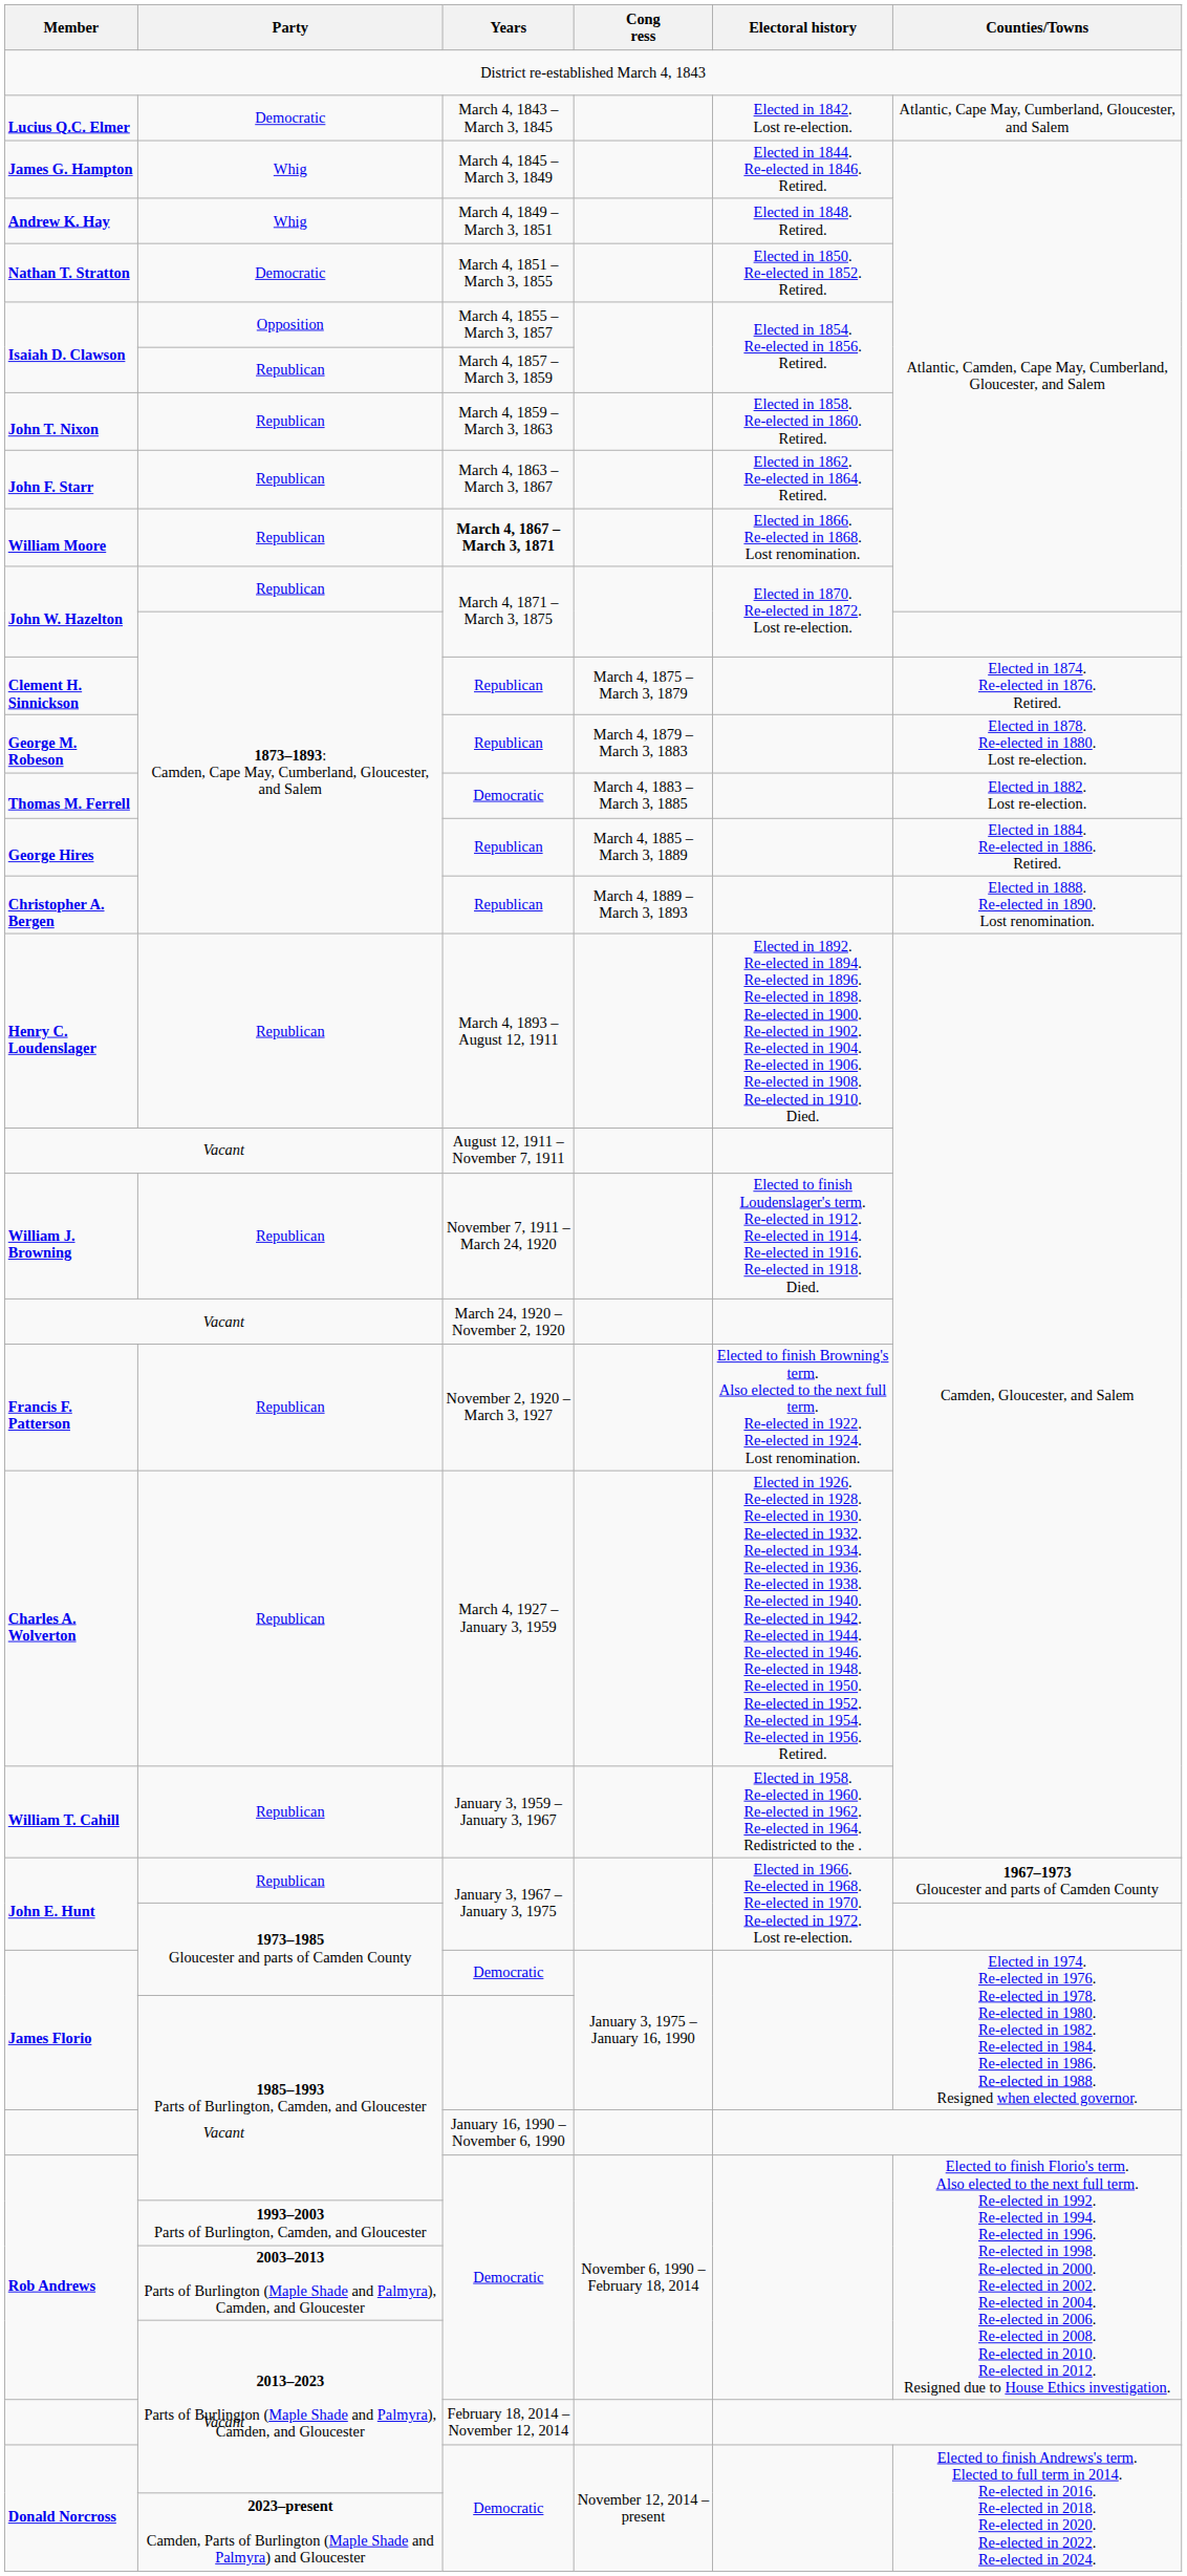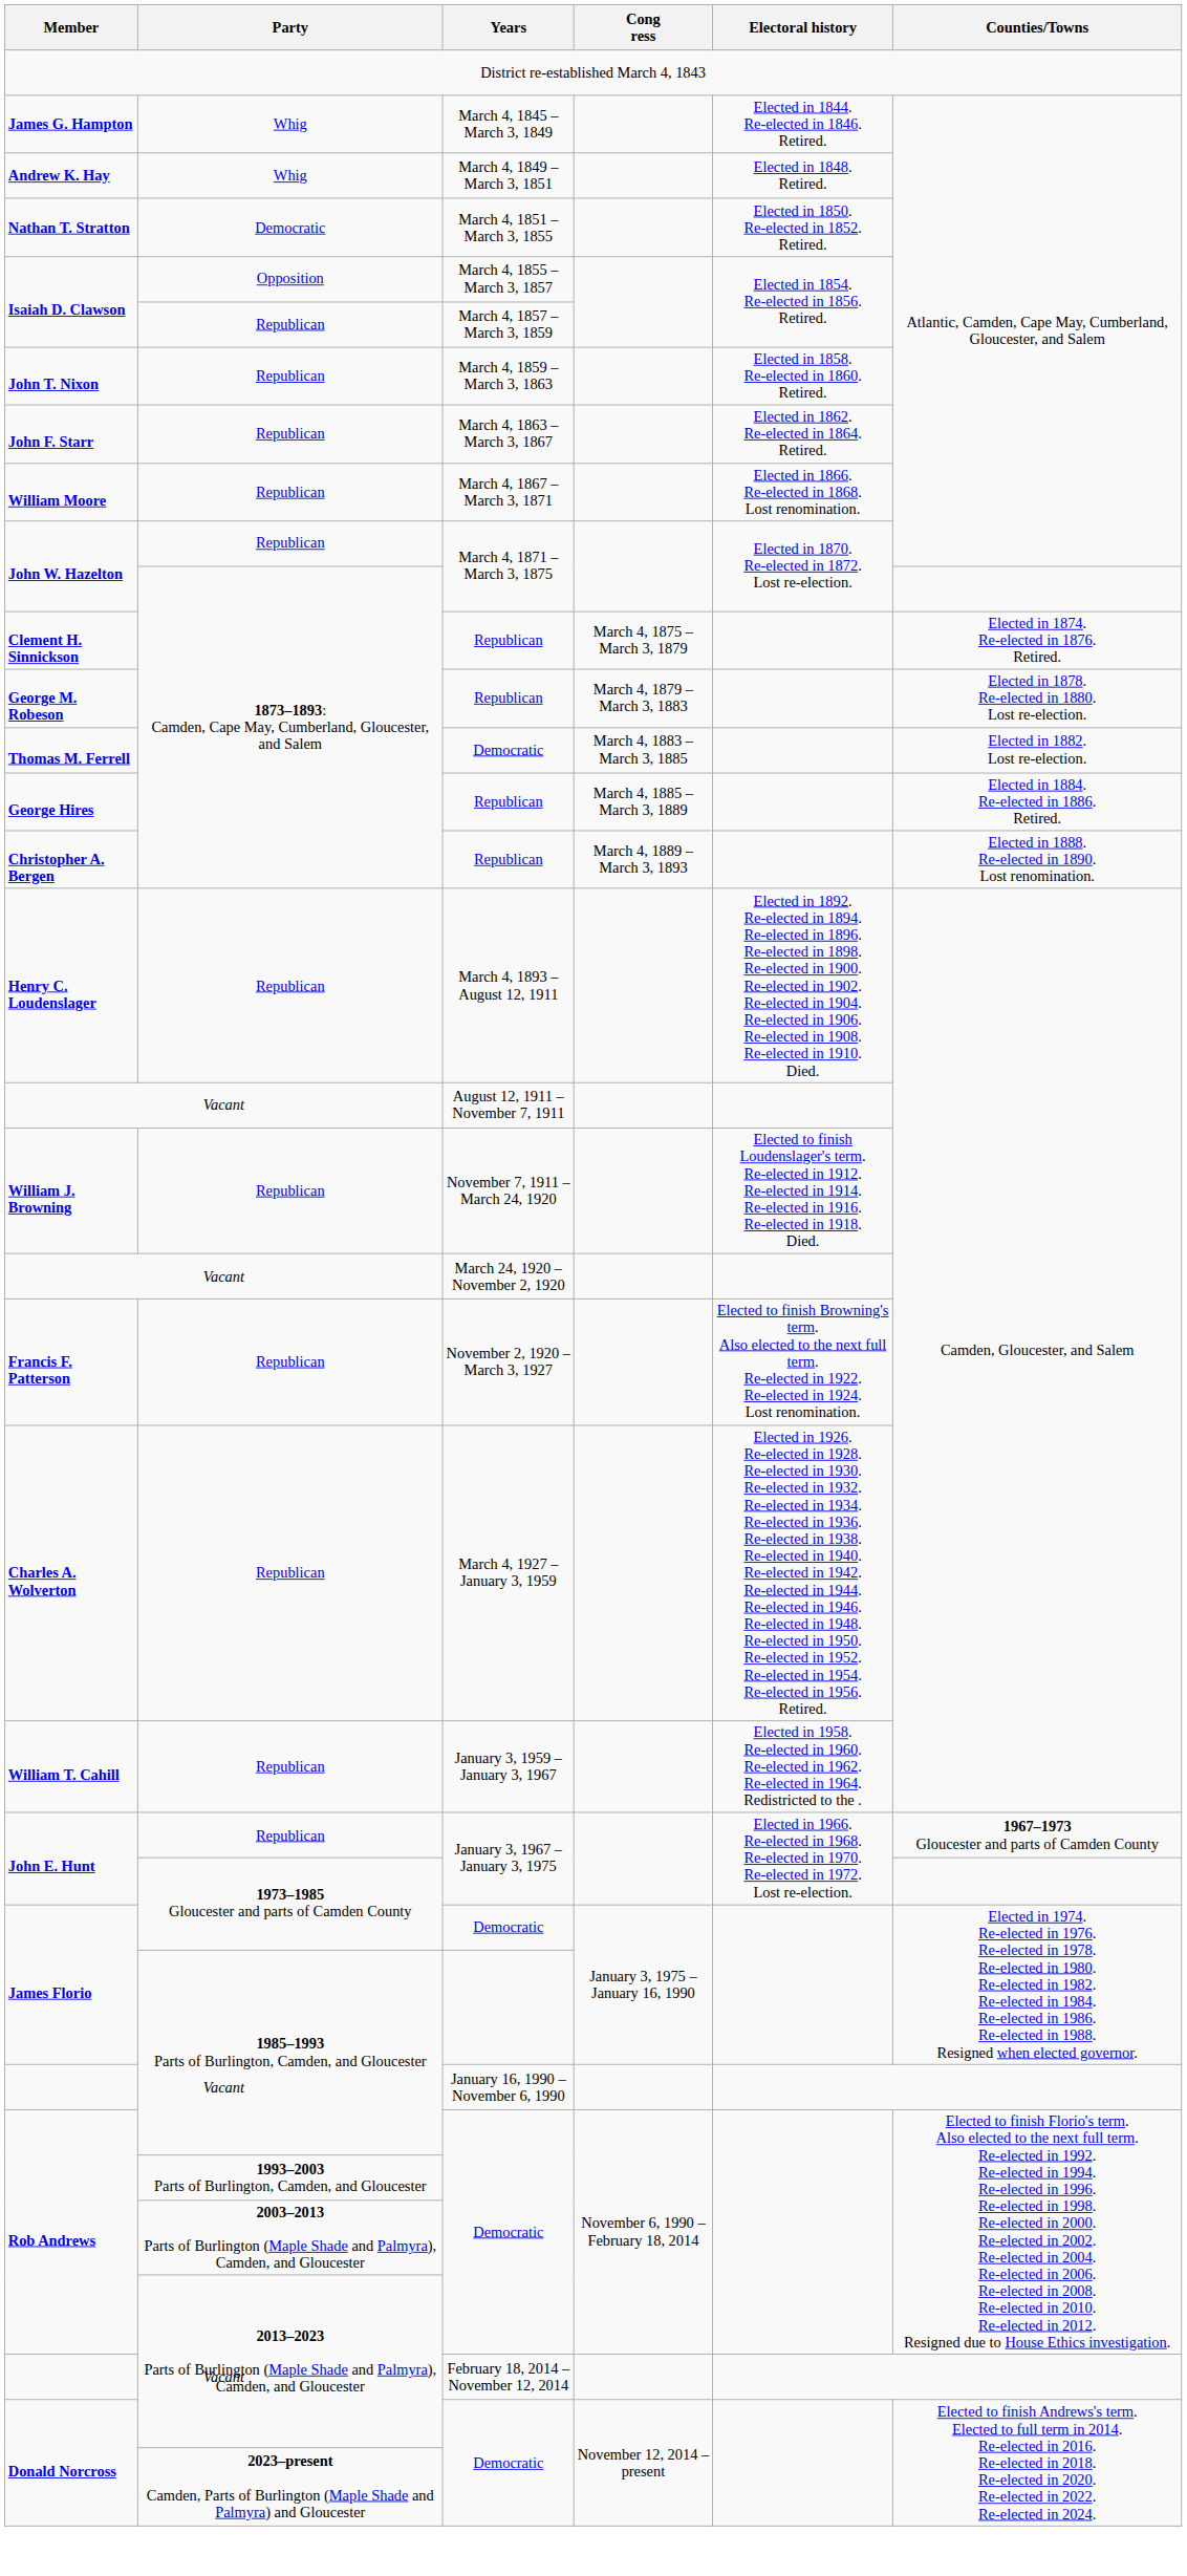- row: Lucius Q.C. Elmer | Democratic | March 4, 1843 – March 3, 1845 | Elected in 1842. Lost re-election. | Atlantic, Cape May, Cumberland, Gloucester, and Salem
William Moore | Years: bold -> normal
